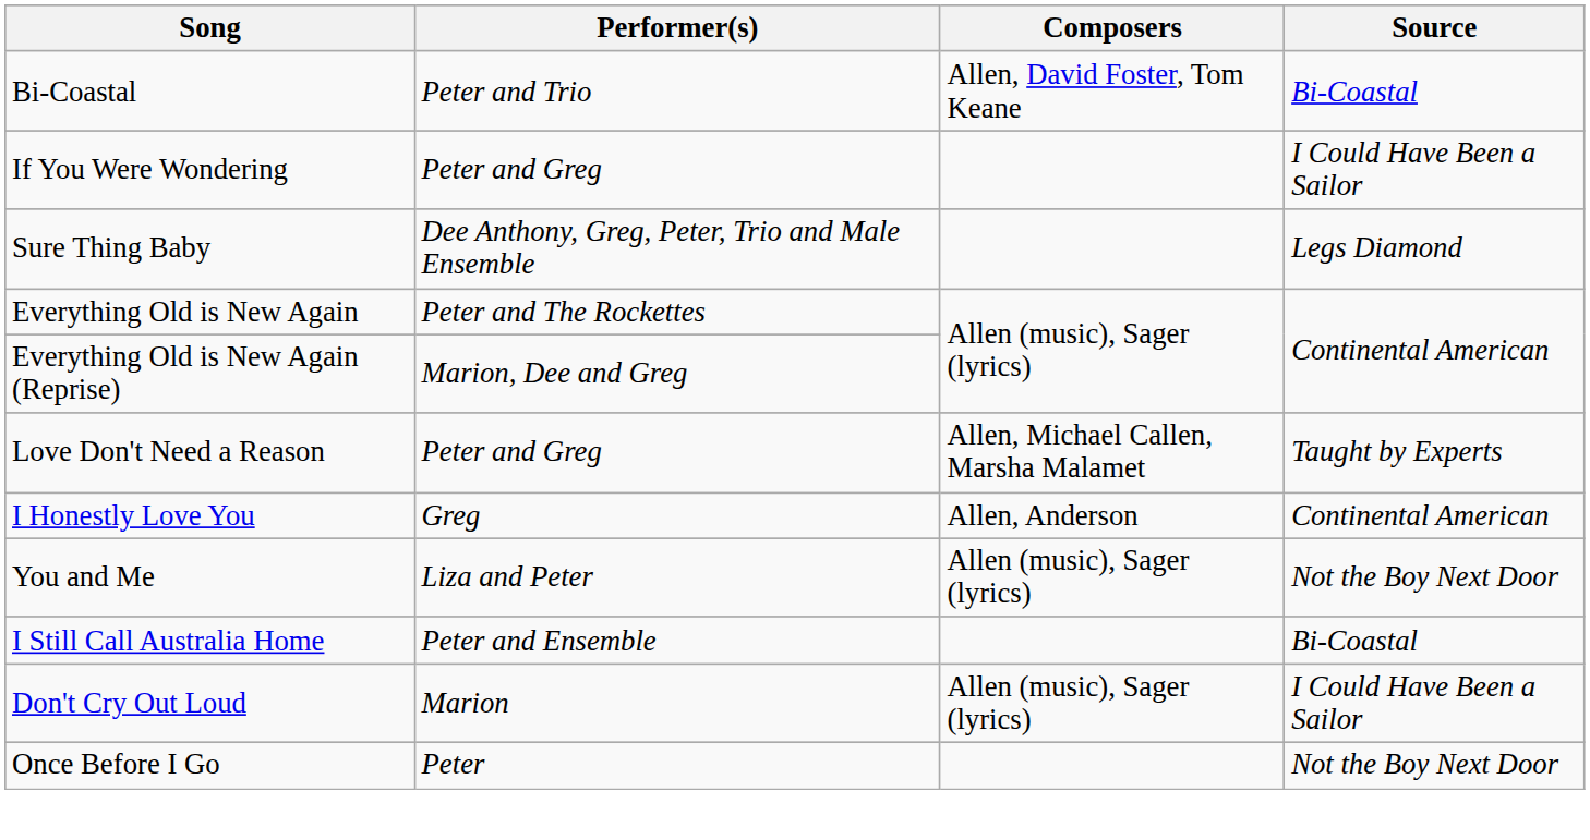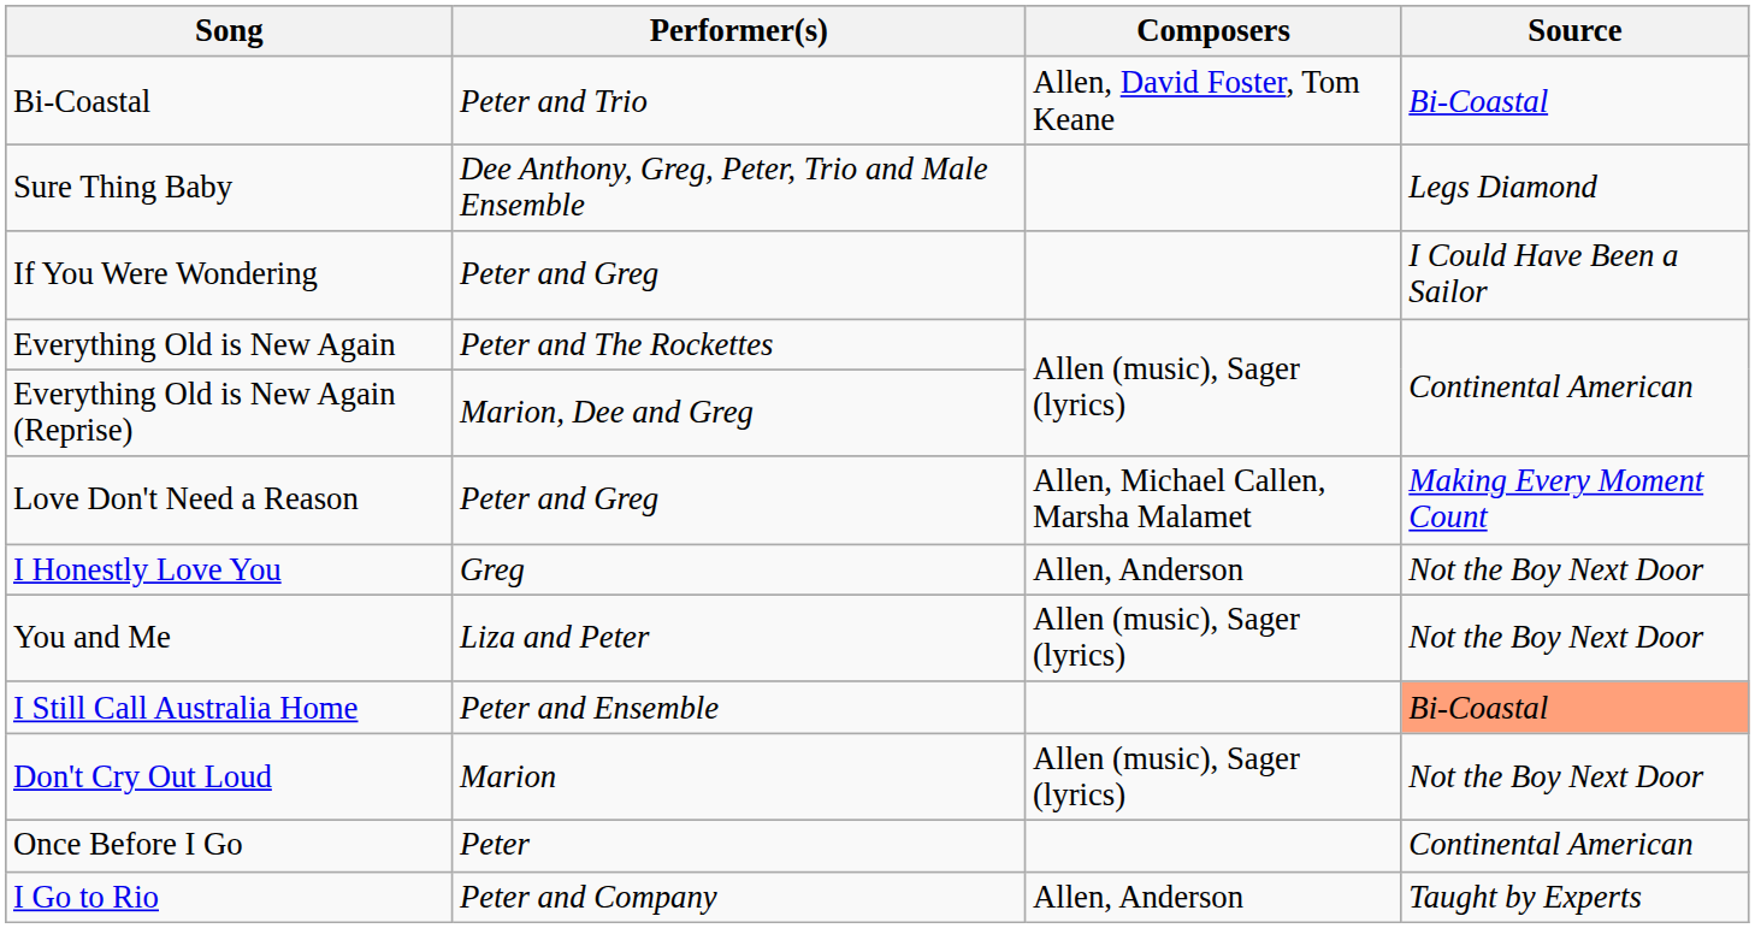rows swapped: If You Were Wondering <-> Sure Thing Baby
Love Don't Need a Reason | Source: Taught by Experts -> Making Every Moment Count
I Honestly Love You | Source: Continental American -> Not the Boy Next Door
I Still Call Australia Home | Source: no background -> lightsalmon background
Don't Cry Out Loud | Source: I Could Have Been a Sailor -> Not the Boy Next Door
Once Before I Go | Source: Not the Boy Next Door -> Continental American
+ row: I Go to Rio | Peter and Company | Allen, Anderson | Taught by Experts
